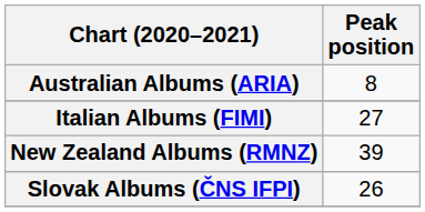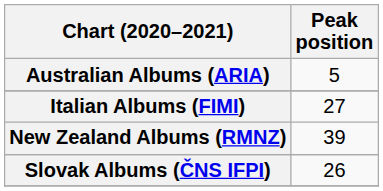Australian Albums (ARIA) | Peak position: 8 -> 5
